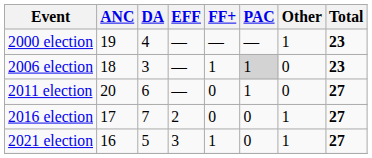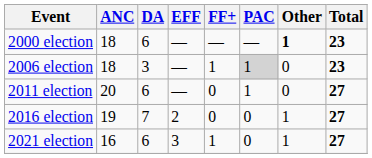2000 election | ANC: 19 -> 18
2000 election | DA: 4 -> 6
2000 election | Other: normal -> bold
2016 election | ANC: 17 -> 19
2021 election | DA: 5 -> 6
